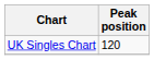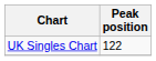UK Singles Chart | Peak position: 120 -> 122
